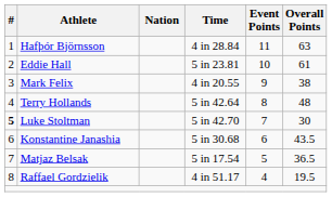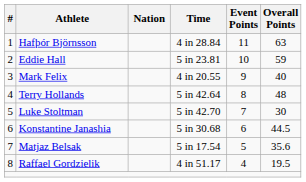Eddie Hall | Overall Points: 61 -> 59
Mark Felix | Overall Points: 38 -> 40
Luke Stoltman | #: bold -> normal
Konstantine Janashia | Overall Points: 43.5 -> 44.5
Matjaz Belsak | Overall Points: 36.5 -> 35.6
